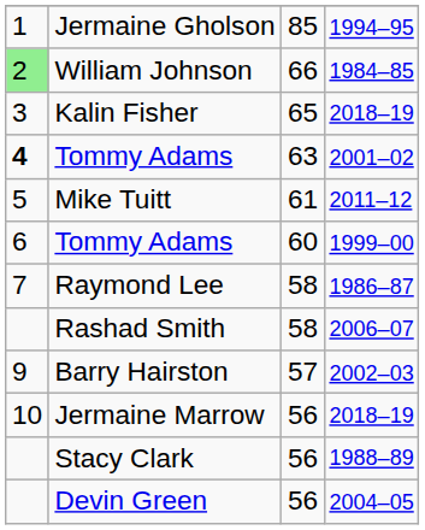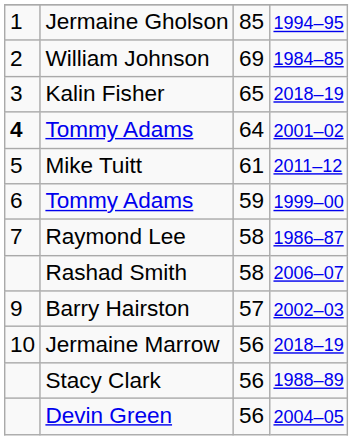William Johnson | column 1: lightgreen background -> no background
William Johnson | column 3: 66 -> 69
Tommy Adams / 2001–02 | column 3: 63 -> 64
Tommy Adams / 1999–00 | column 3: 60 -> 59
